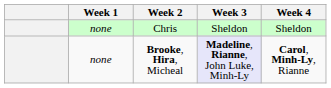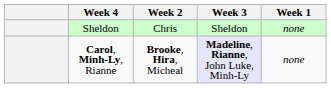columns swapped: Week 1 <-> Week 4
